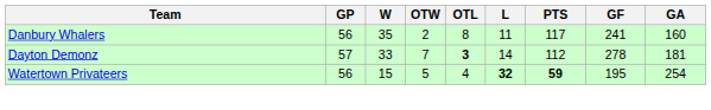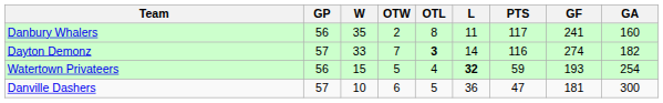Dayton Demonz | PTS: 112 -> 116
Dayton Demonz | GF: 278 -> 274
Dayton Demonz | GA: 181 -> 182
Watertown Privateers | PTS: bold -> normal
Watertown Privateers | GF: 195 -> 193
+ row: Danville Dashers | 57 | 10 | 6 | 5 | 36 | 47 | 181 | 300
